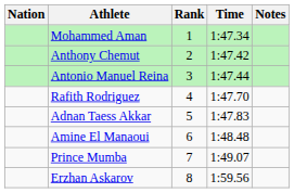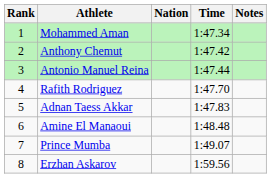columns swapped: Rank <-> Nation
